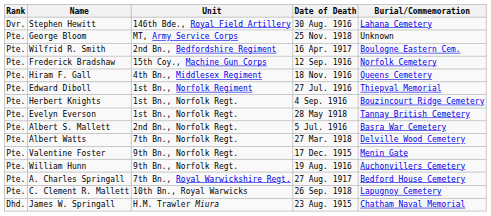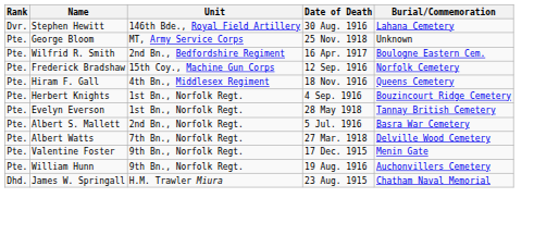- row: Pte. | Edward Diboll | 1st Bn., Norfolk Regiment | 27 Jul. 1916 | Thiepval Memorial
- row: Pte. | A. Charles Springall | 7th Bn., Royal Warwickshire Regt. | 27 Aug. 1917 | Bedford House Cemetery
- row: Pte. | C. Clement R. Mallett | 10th Bn., Royal Warwicks | 26 Sep. 1918 | Lapugnoy Cemetery
